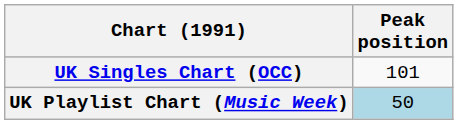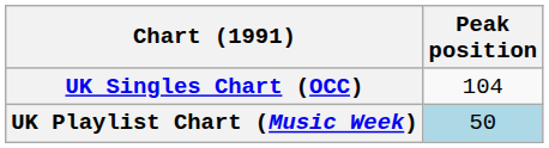UK Singles Chart (OCC) | Peak position: 101 -> 104
